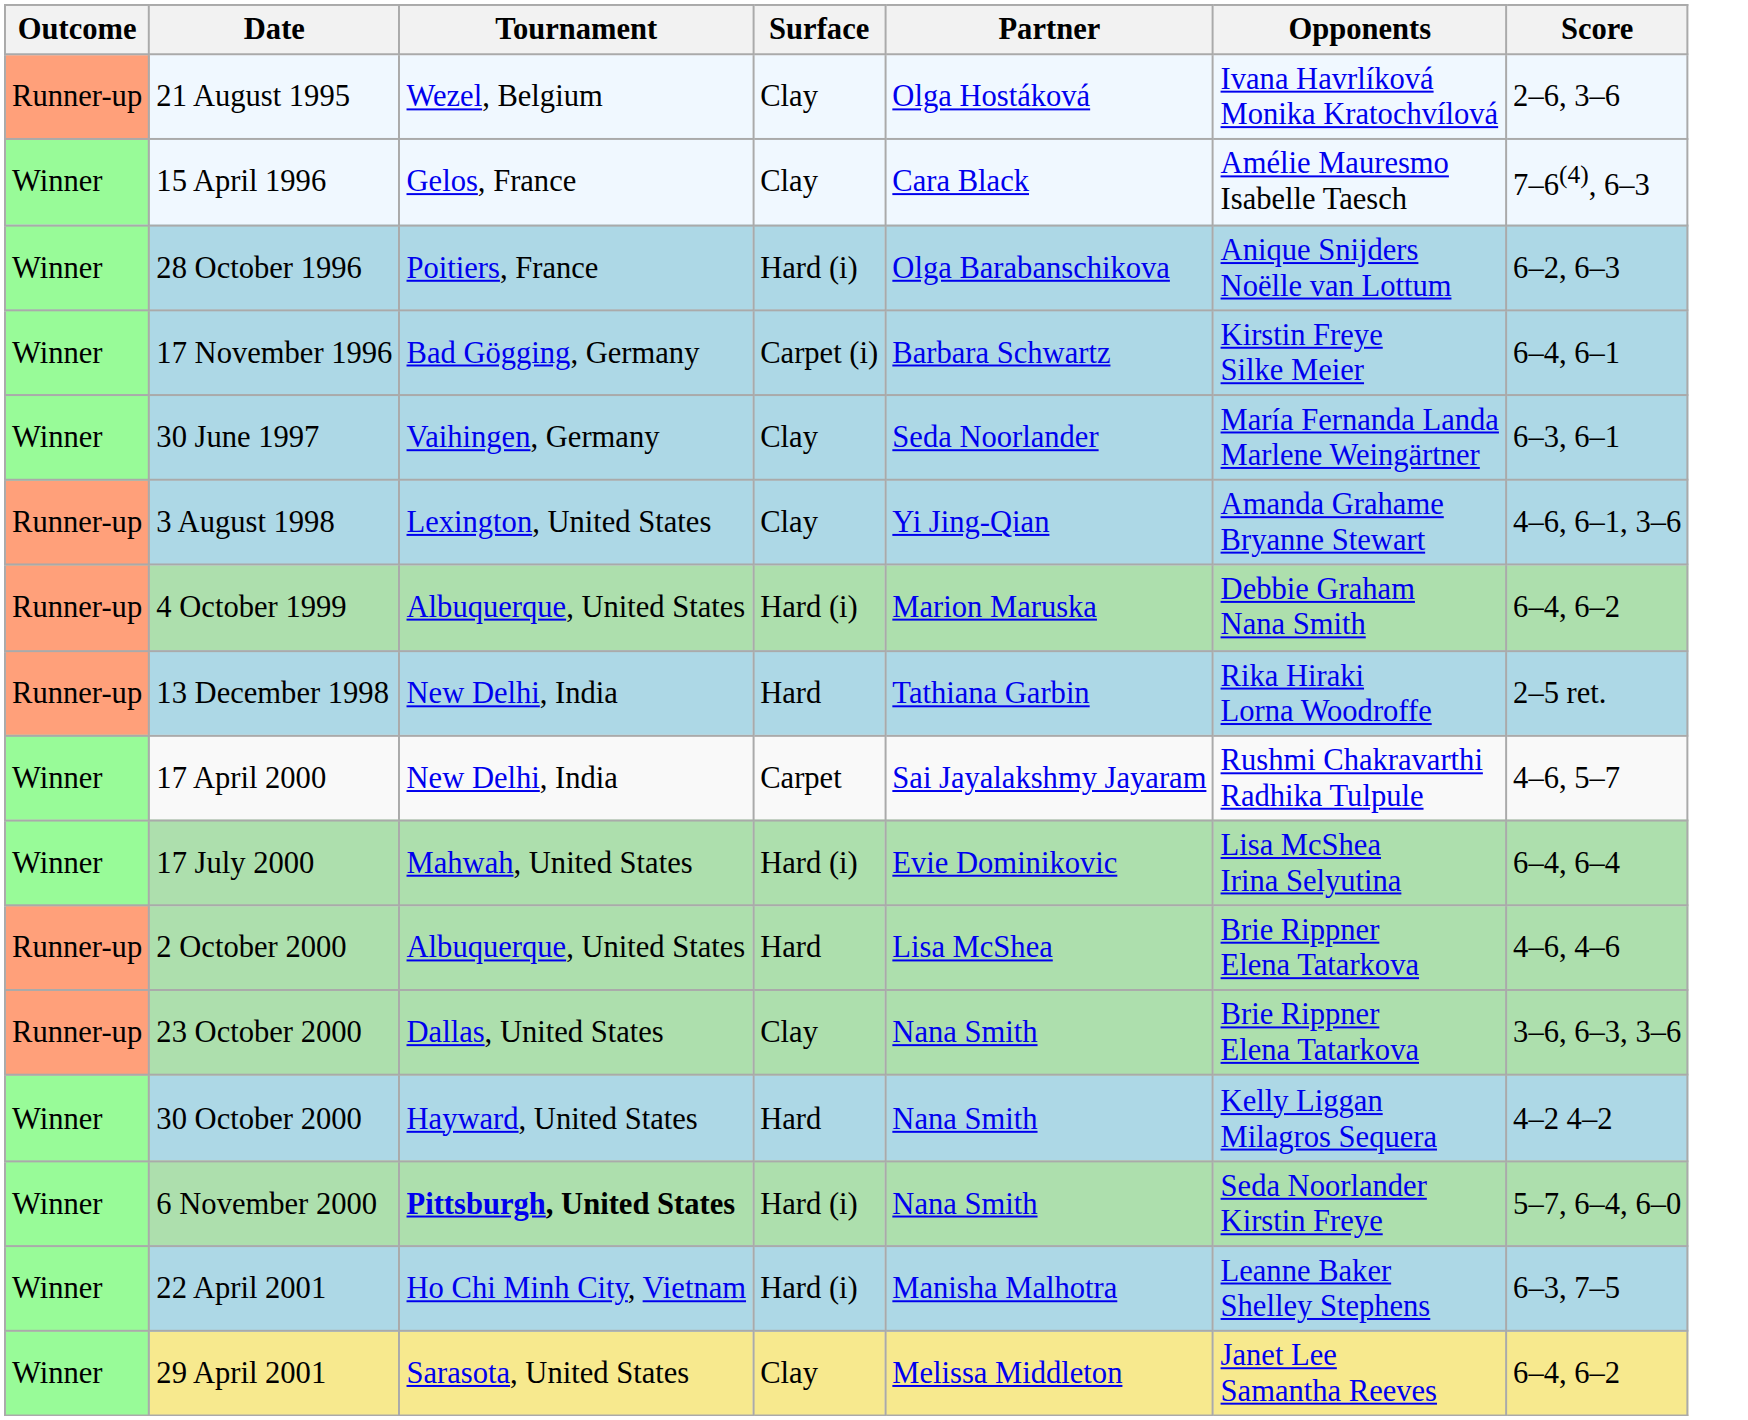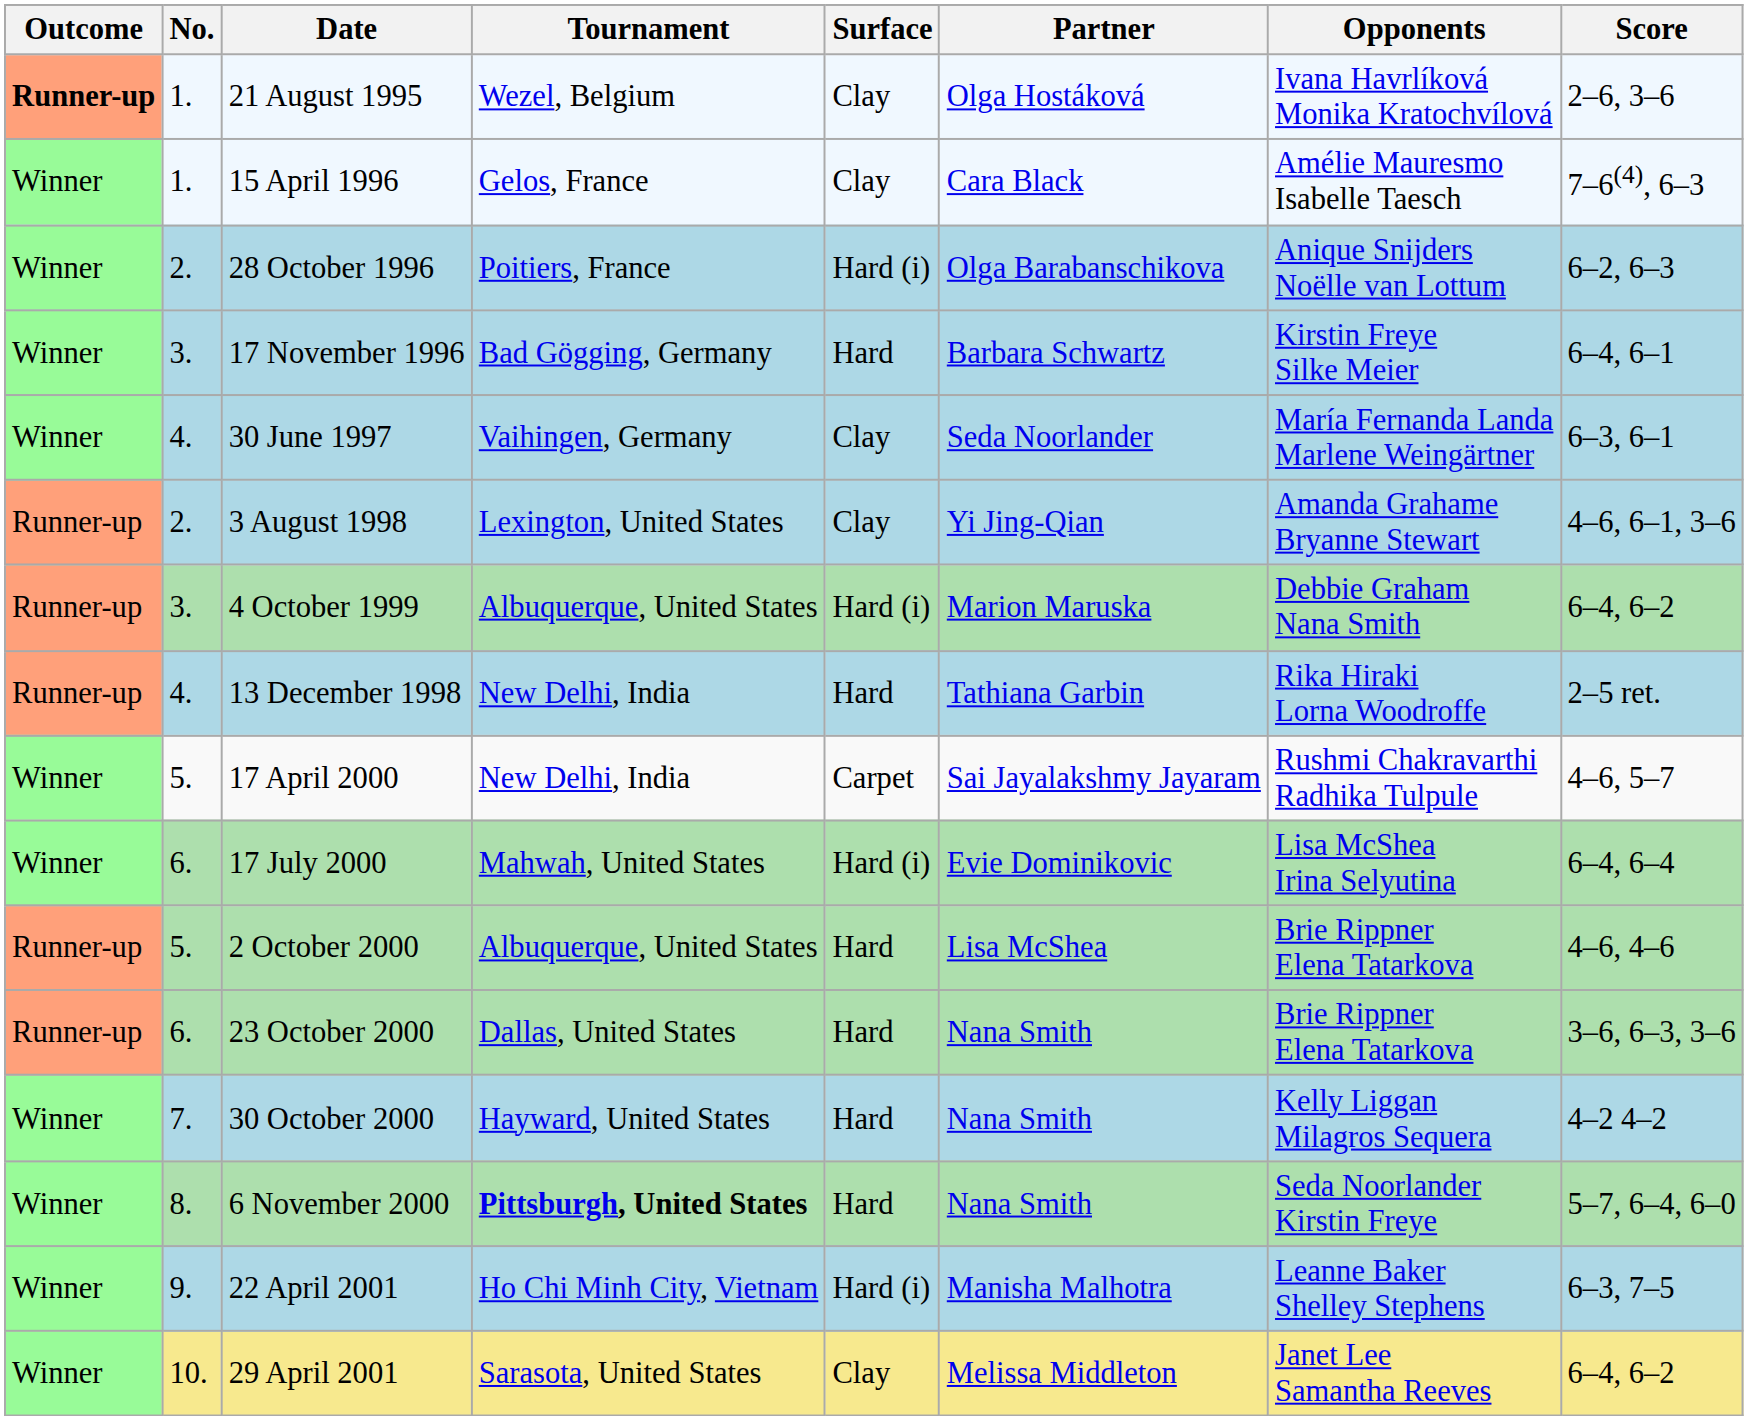+ column: No. | 1. | 1. | 2. | 3. | 4. | 2. | 3. | 4. | 5. | 6. | 5. | 6. | 7. | 8. | 9. | 10.
21 August 1995 | Outcome: normal -> bold
17 November 1996 | Surface: Carpet (i) -> Hard
23 October 2000 | Surface: Clay -> Hard
6 November 2000 | Surface: Hard (i) -> Hard
